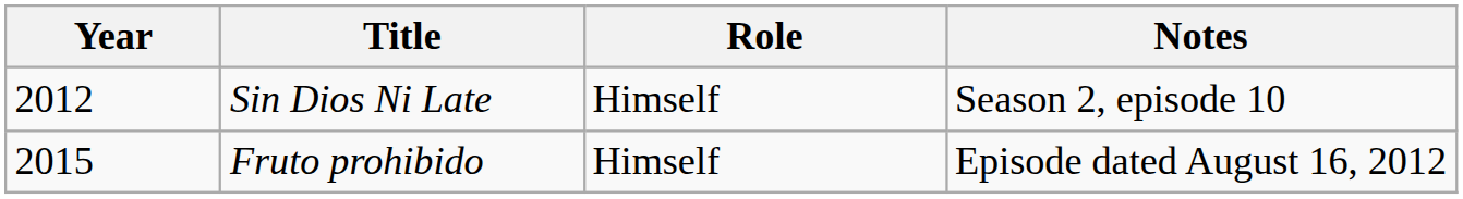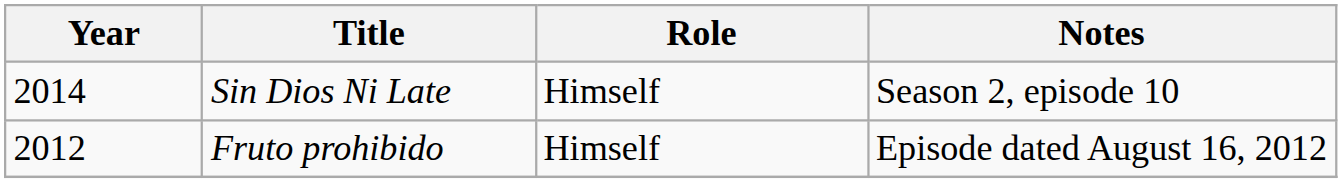Sin Dios Ni Late | Year: 2012 -> 2014
Fruto prohibido | Year: 2015 -> 2012
